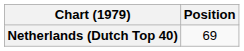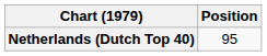Netherlands (Dutch Top 40) | Position: 69 -> 95
